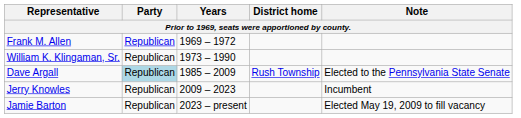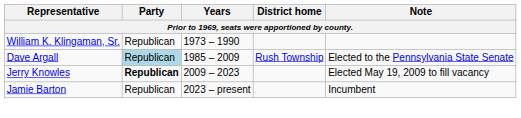- row: Frank M. Allen | Republican | 1969 – 1972
Jerry Knowles | Party: normal -> bold
Jerry Knowles | Note: Incumbent -> Elected May 19, 2009 to fill vacancy
Jamie Barton | Note: Elected May 19, 2009 to fill vacancy -> Incumbent
